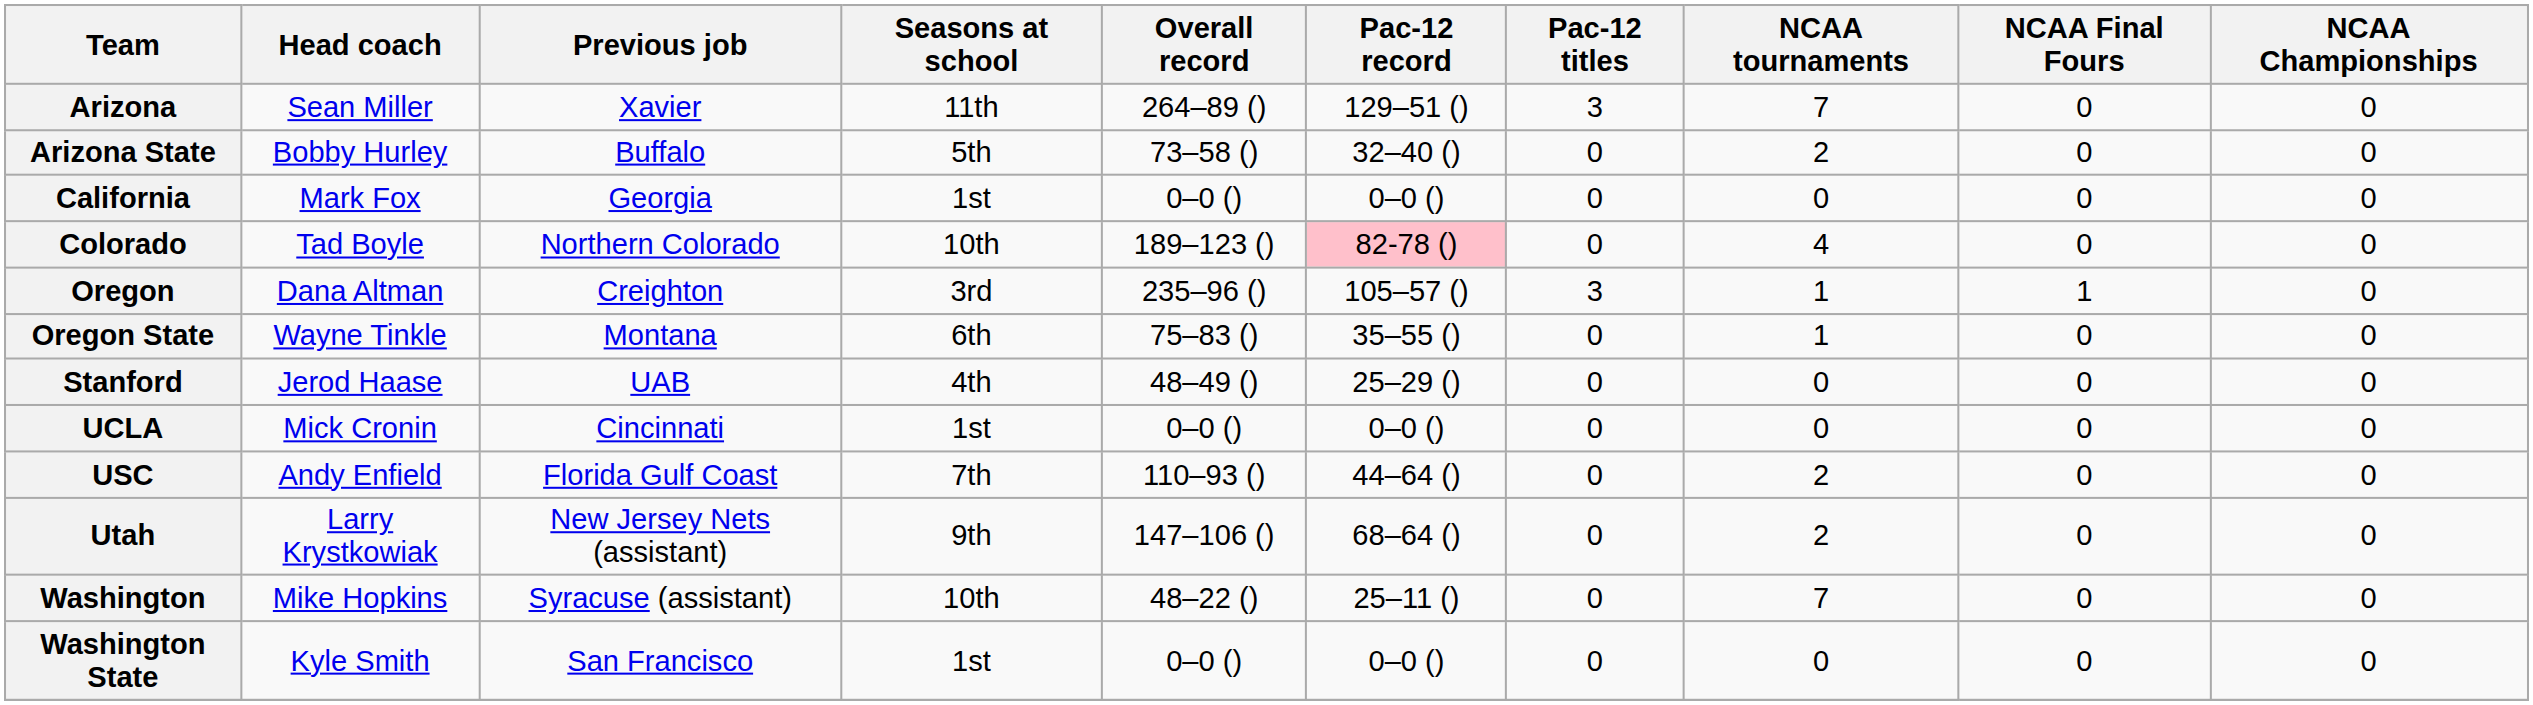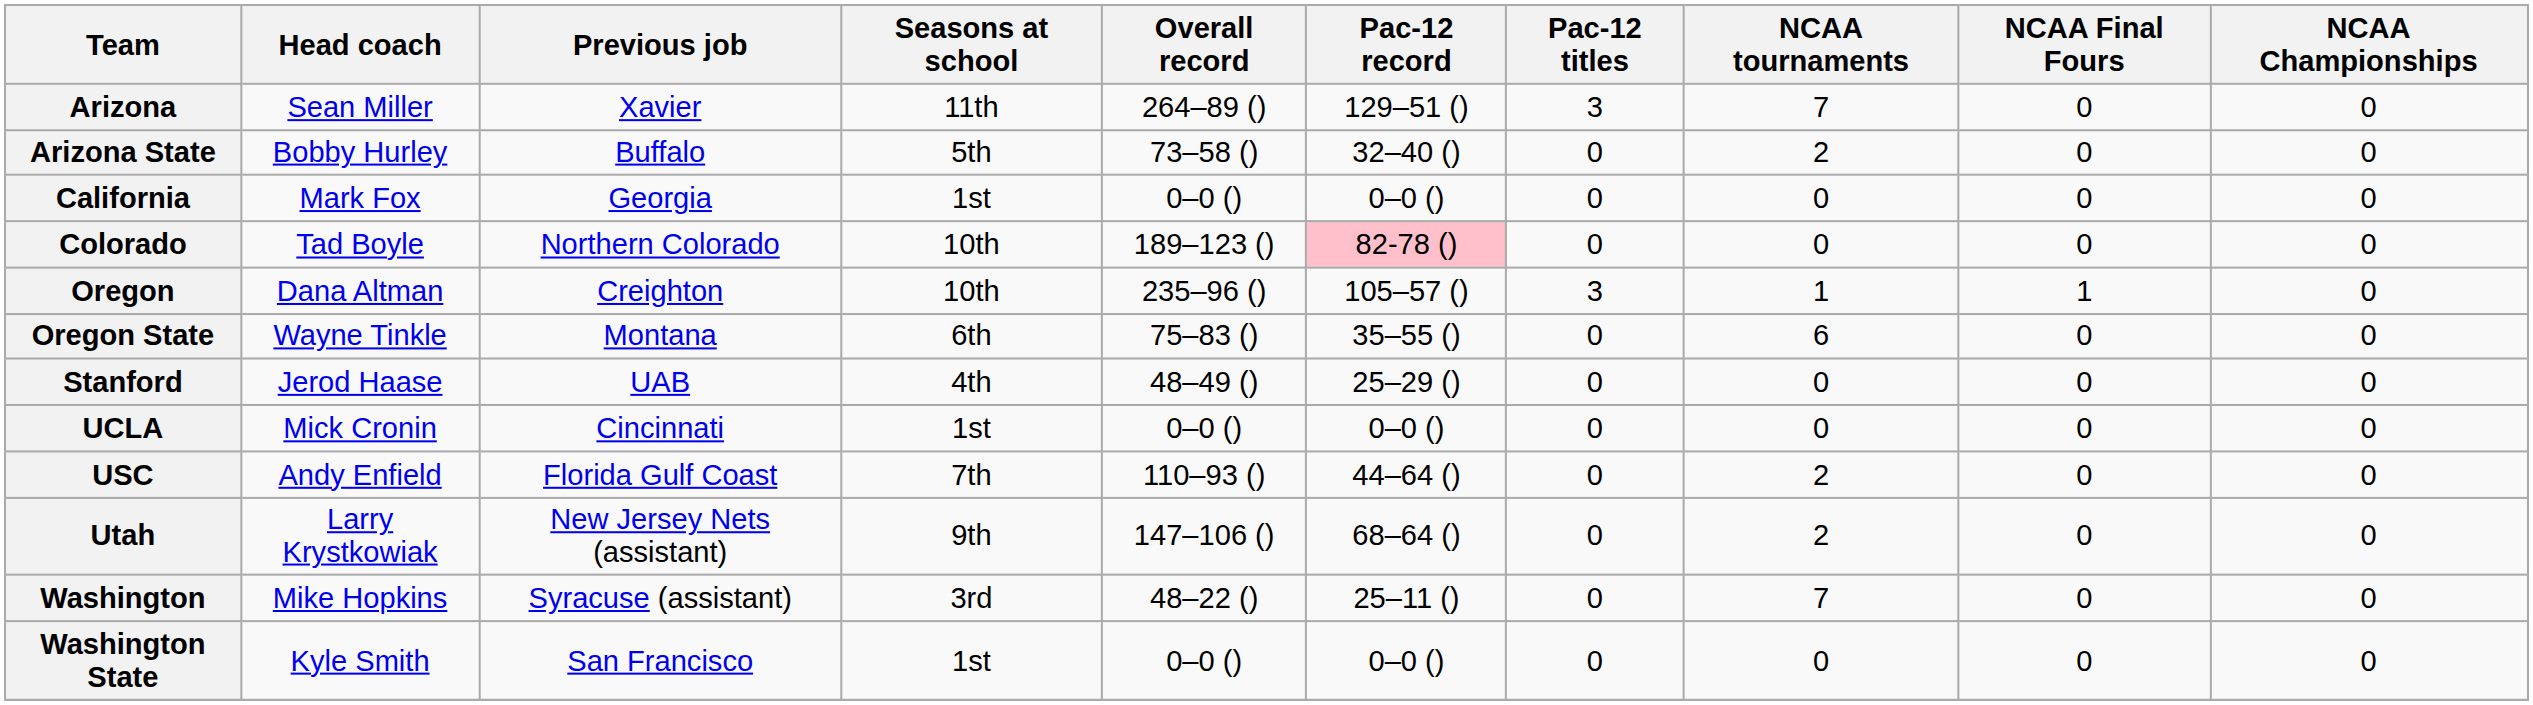Colorado | NCAA tournaments: 4 -> 0
Oregon | Seasons at school: 3rd -> 10th
Oregon State | NCAA tournaments: 1 -> 6
Washington | Seasons at school: 10th -> 3rd
